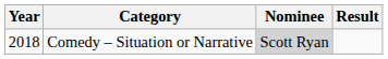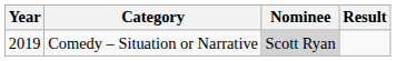Comedy – Situation or Narrative | Year: 2018 -> 2019
